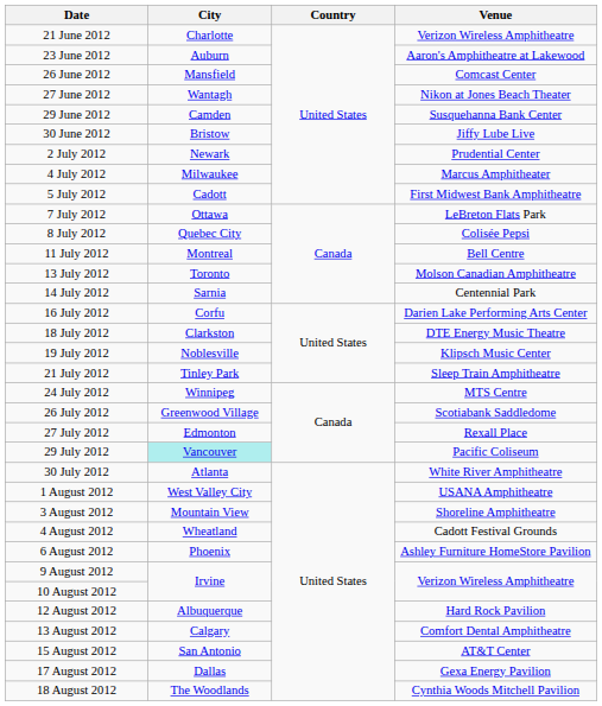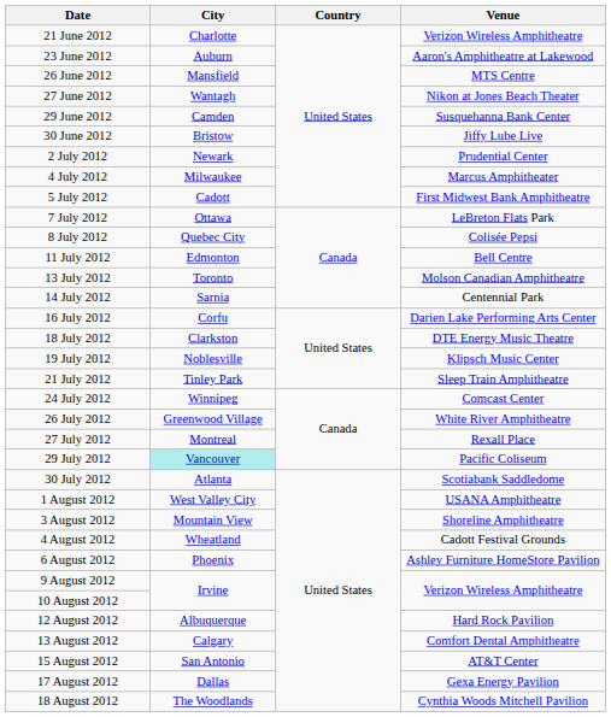26 June 2012 | Venue: Comcast Center -> MTS Centre
11 July 2012 | City: Montreal -> Edmonton
24 July 2012 | Venue: MTS Centre -> Comcast Center
26 July 2012 | Venue: Scotiabank Saddledome -> White River Amphitheatre
27 July 2012 | City: Edmonton -> Montreal
30 July 2012 | Venue: White River Amphitheatre -> Scotiabank Saddledome
